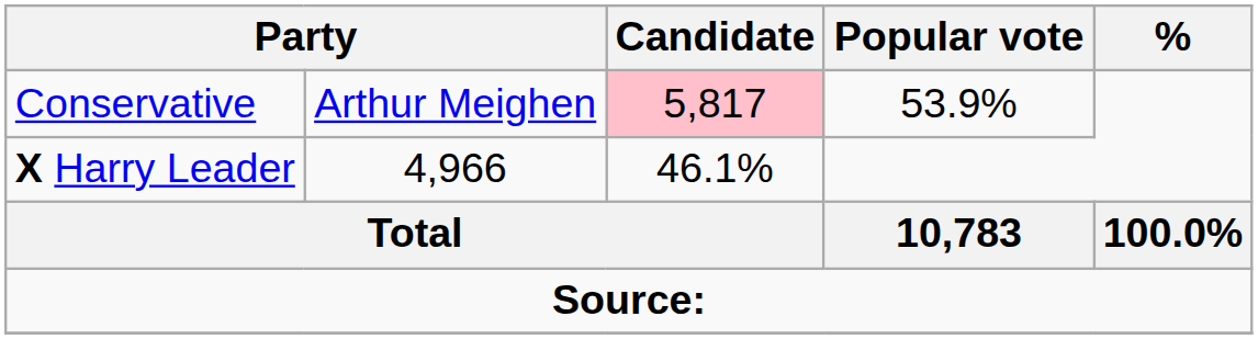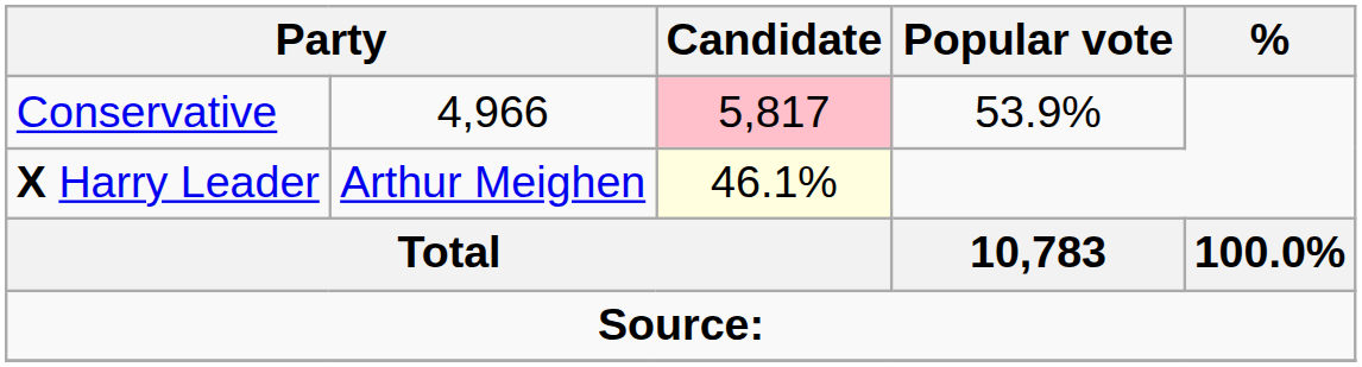Conservative | column 2: Arthur Meighen -> 4,966
X Harry Leader | column 2: 4,966 -> Arthur Meighen
X Harry Leader | Candidate: no background -> lightyellow background
